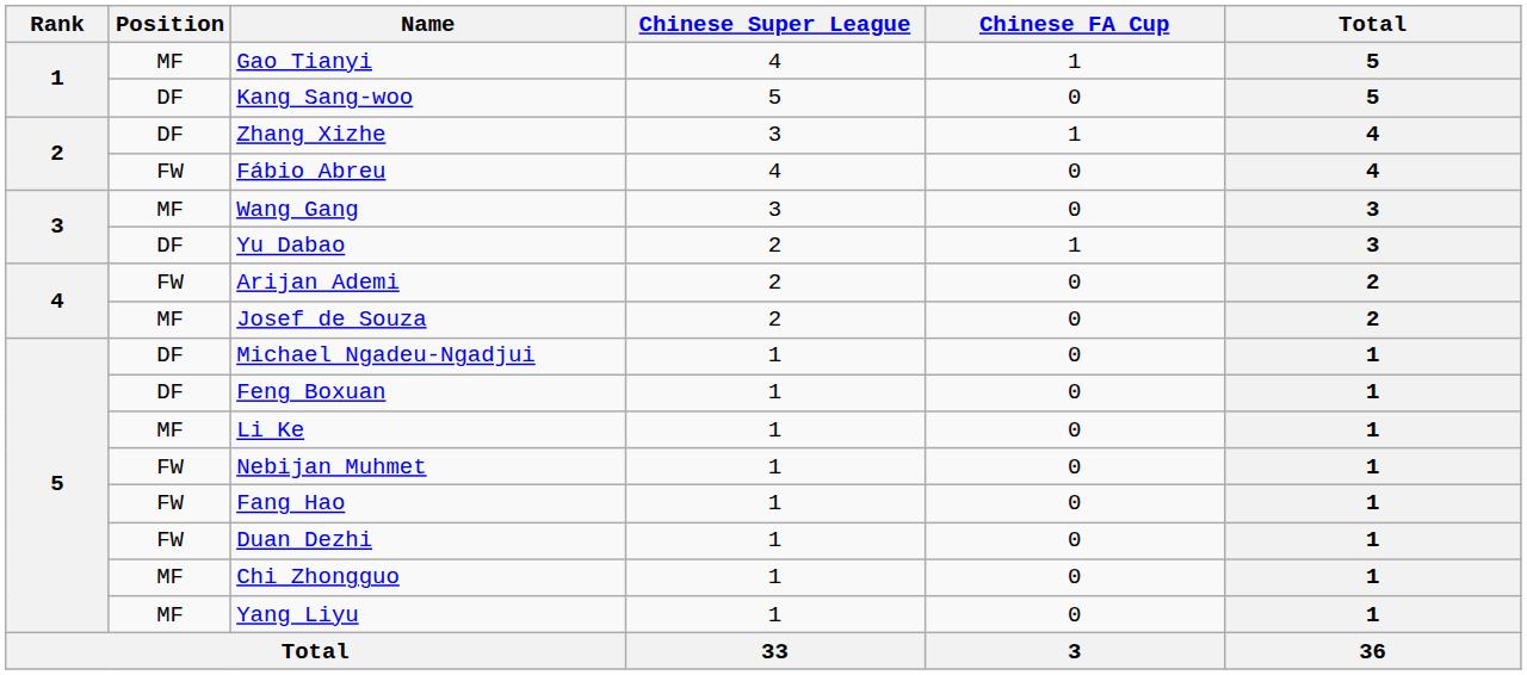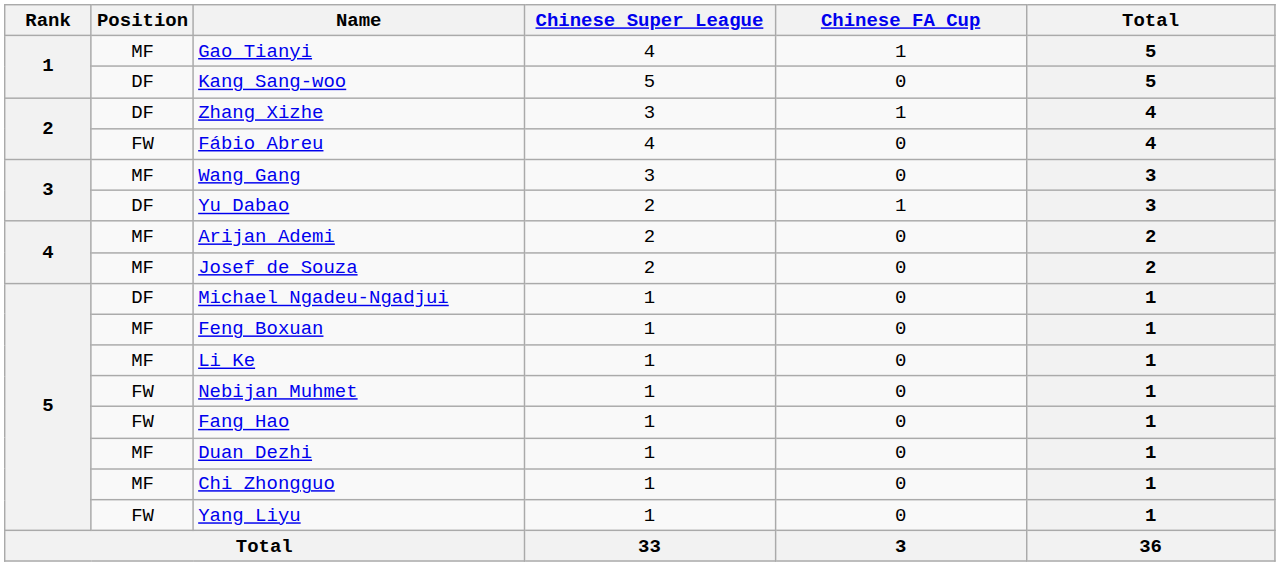Arijan Ademi | Position: FW -> MF
Feng Boxuan | Position: DF -> MF
Duan Dezhi | Position: FW -> MF
Yang Liyu | Position: MF -> FW
